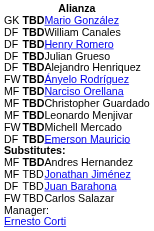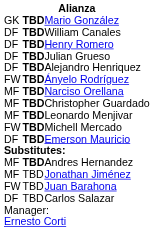Juan Barahona | column 1: DF -> FW
Carlos Salazar | column 1: FW -> DF
